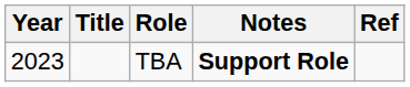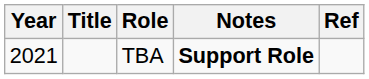TBA | Year: 2023 -> 2021
